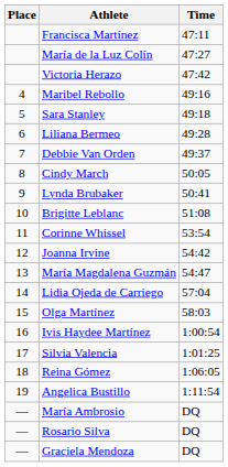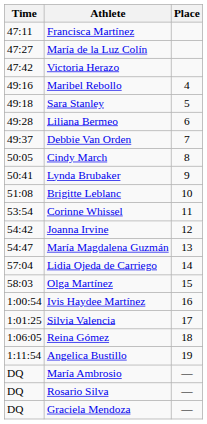columns swapped: Place <-> Time
